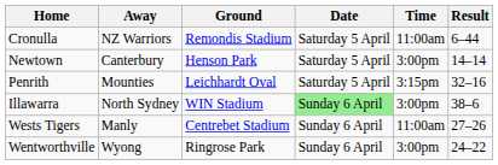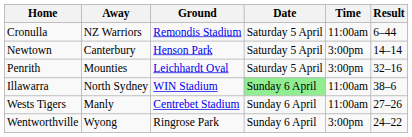Penrith | Time: 3:15pm -> 3:00pm
Illawarra | Time: 3:00pm -> 11:00am
